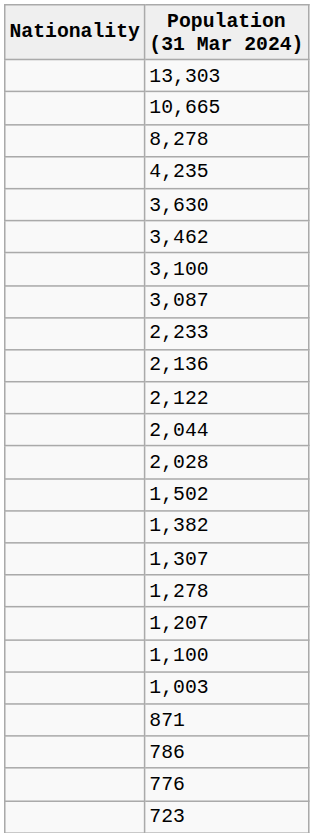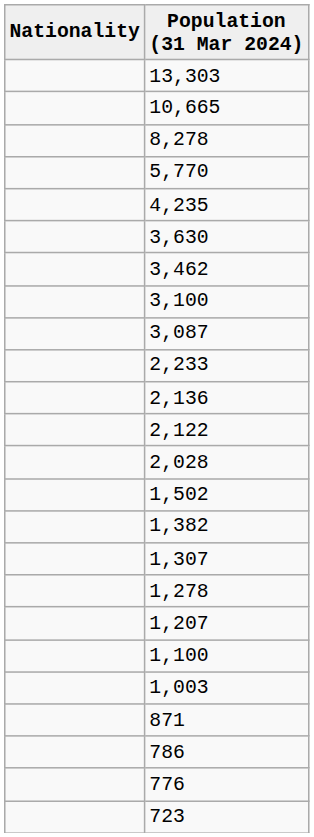+ row: 5,770
- row: 2,044
